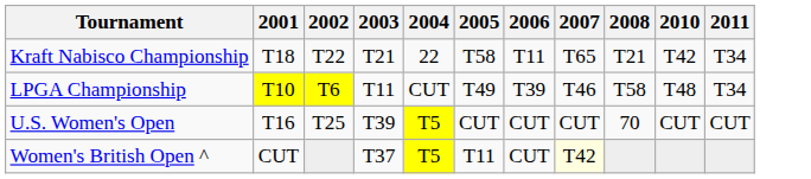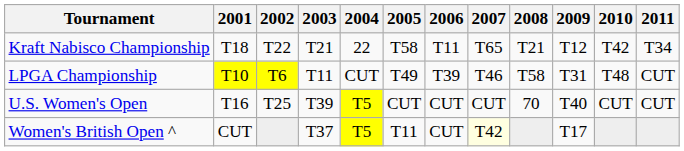+ column: 2009 | T12 | T31 | T40 | T17
LPGA Championship | 2011: T34 -> CUT
